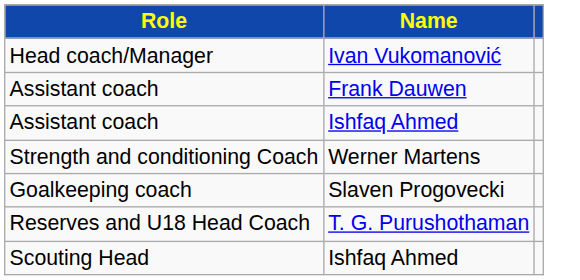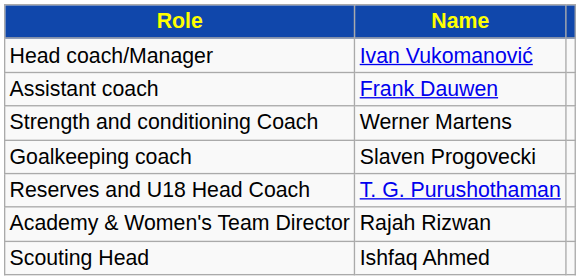- row: Assistant coach | Ishfaq Ahmed
+ row: Academy & Women's Team Director | Rajah Rizwan
